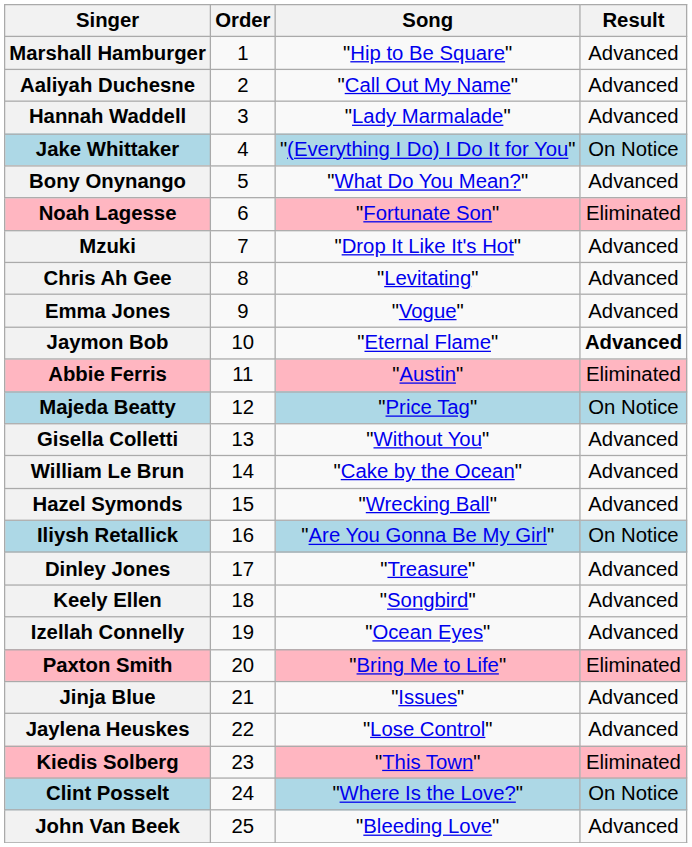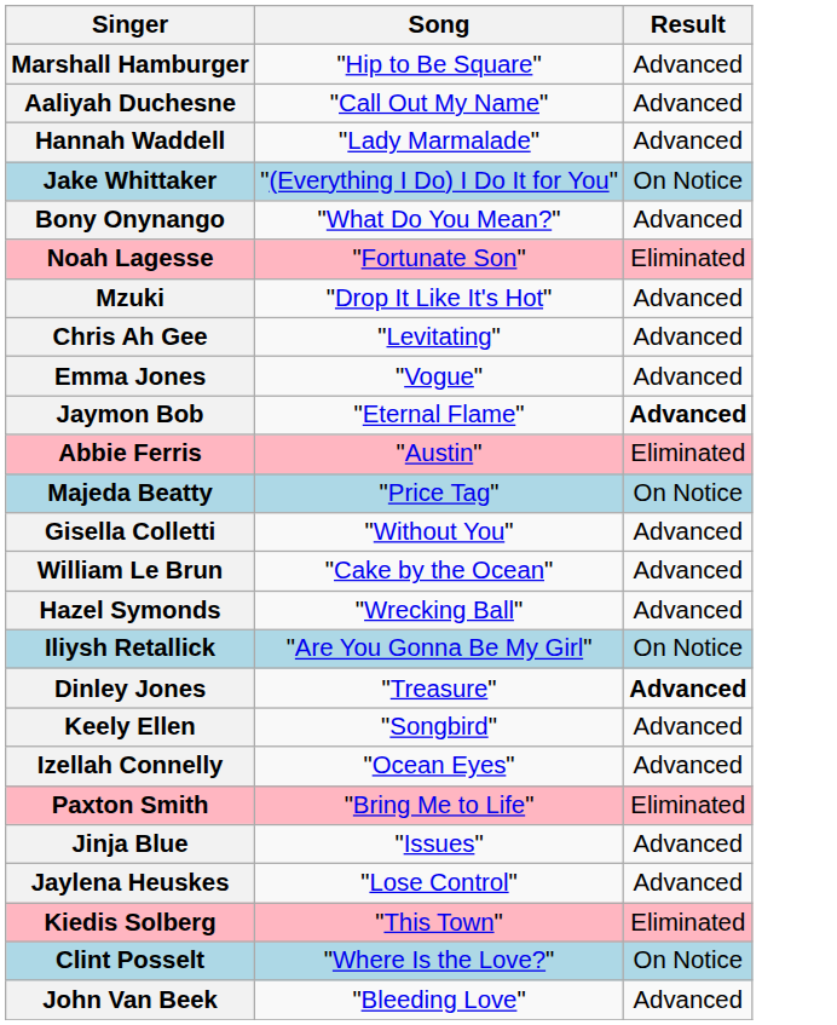- column: Order | 1 | 2 | 3 | 4 | 5 | 6 | 7 | 8 | 9 | 10 | 11 | 12 | 13 | 14 | 15 | 16 | 17 | 18 | 19 | 20 | 21 | 22 | 23 | 24 | 25
Dinley Jones | Result: normal -> bold
